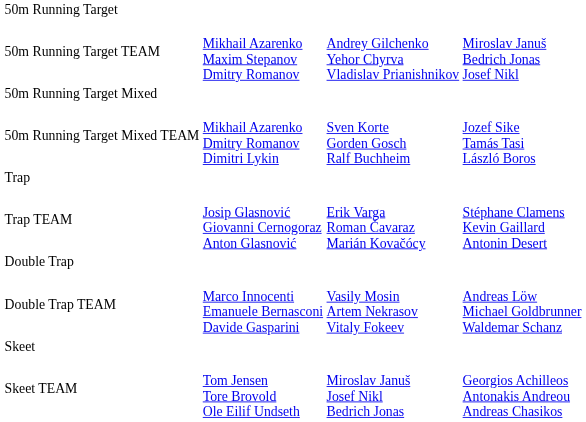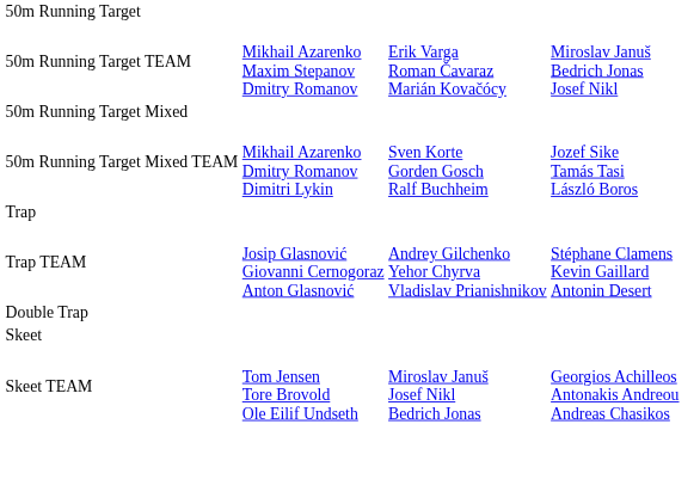50m Running Target TEAM | column 3: Andrey Gilchenko Yehor Chyrva Vladislav Prianishnikov -> Erik Varga Roman Čavaraz Marián Kovačócy
Trap TEAM | column 3: Erik Varga Roman Čavaraz Marián Kovačócy -> Andrey Gilchenko Yehor Chyrva Vladislav Prianishnikov
- row: Double Trap TEAM | Marco Innocenti Emanuele Bernasconi Davide Gasparini | Vasily Mosin Artem Nekrasov Vitaly Fokeev | Andreas Löw Michael Goldbrunner Waldemar Schanz
